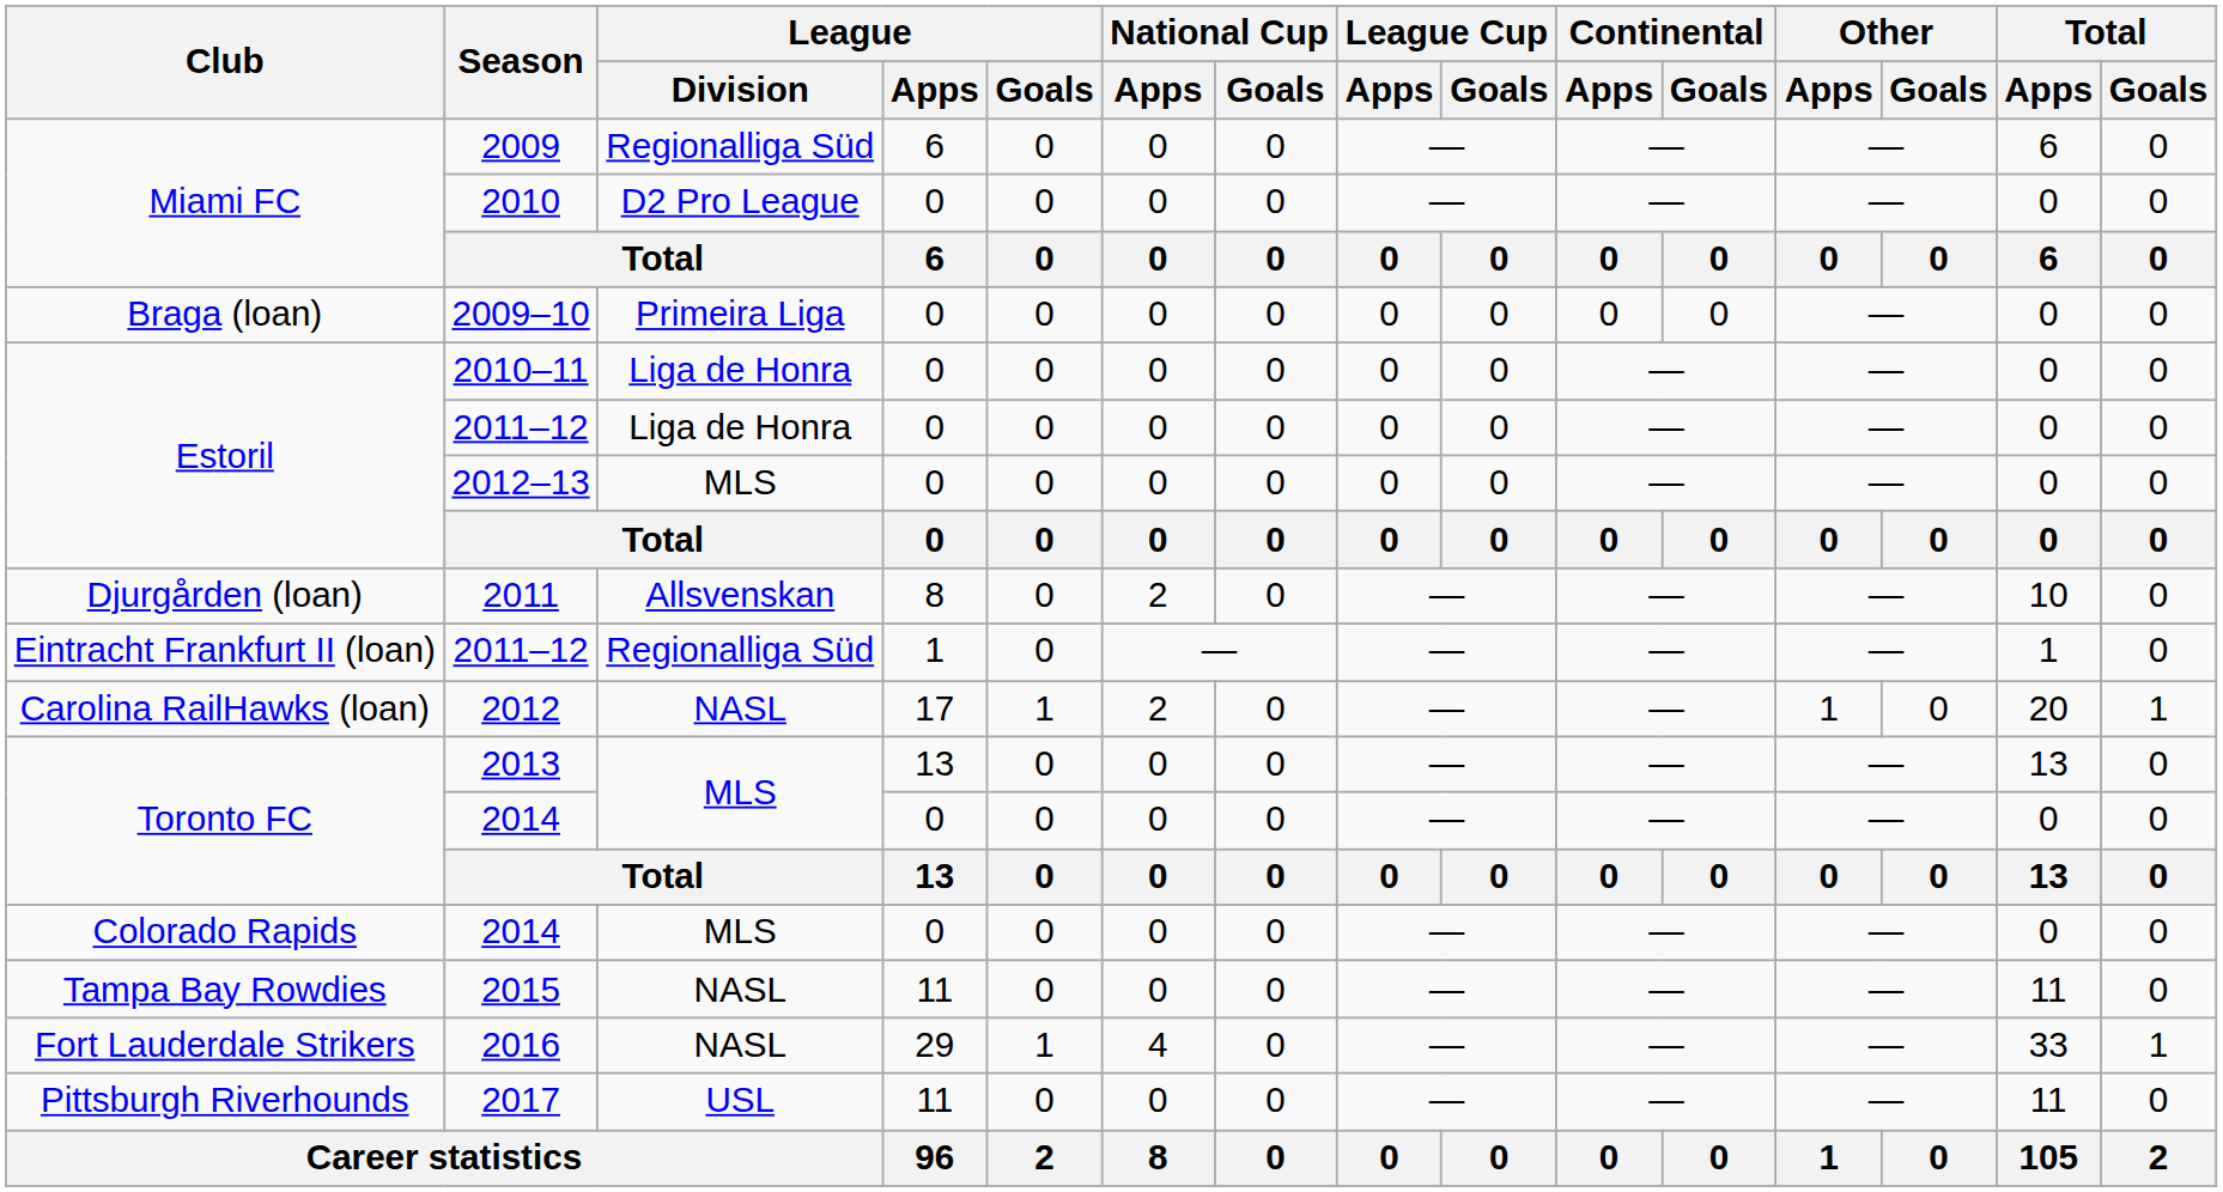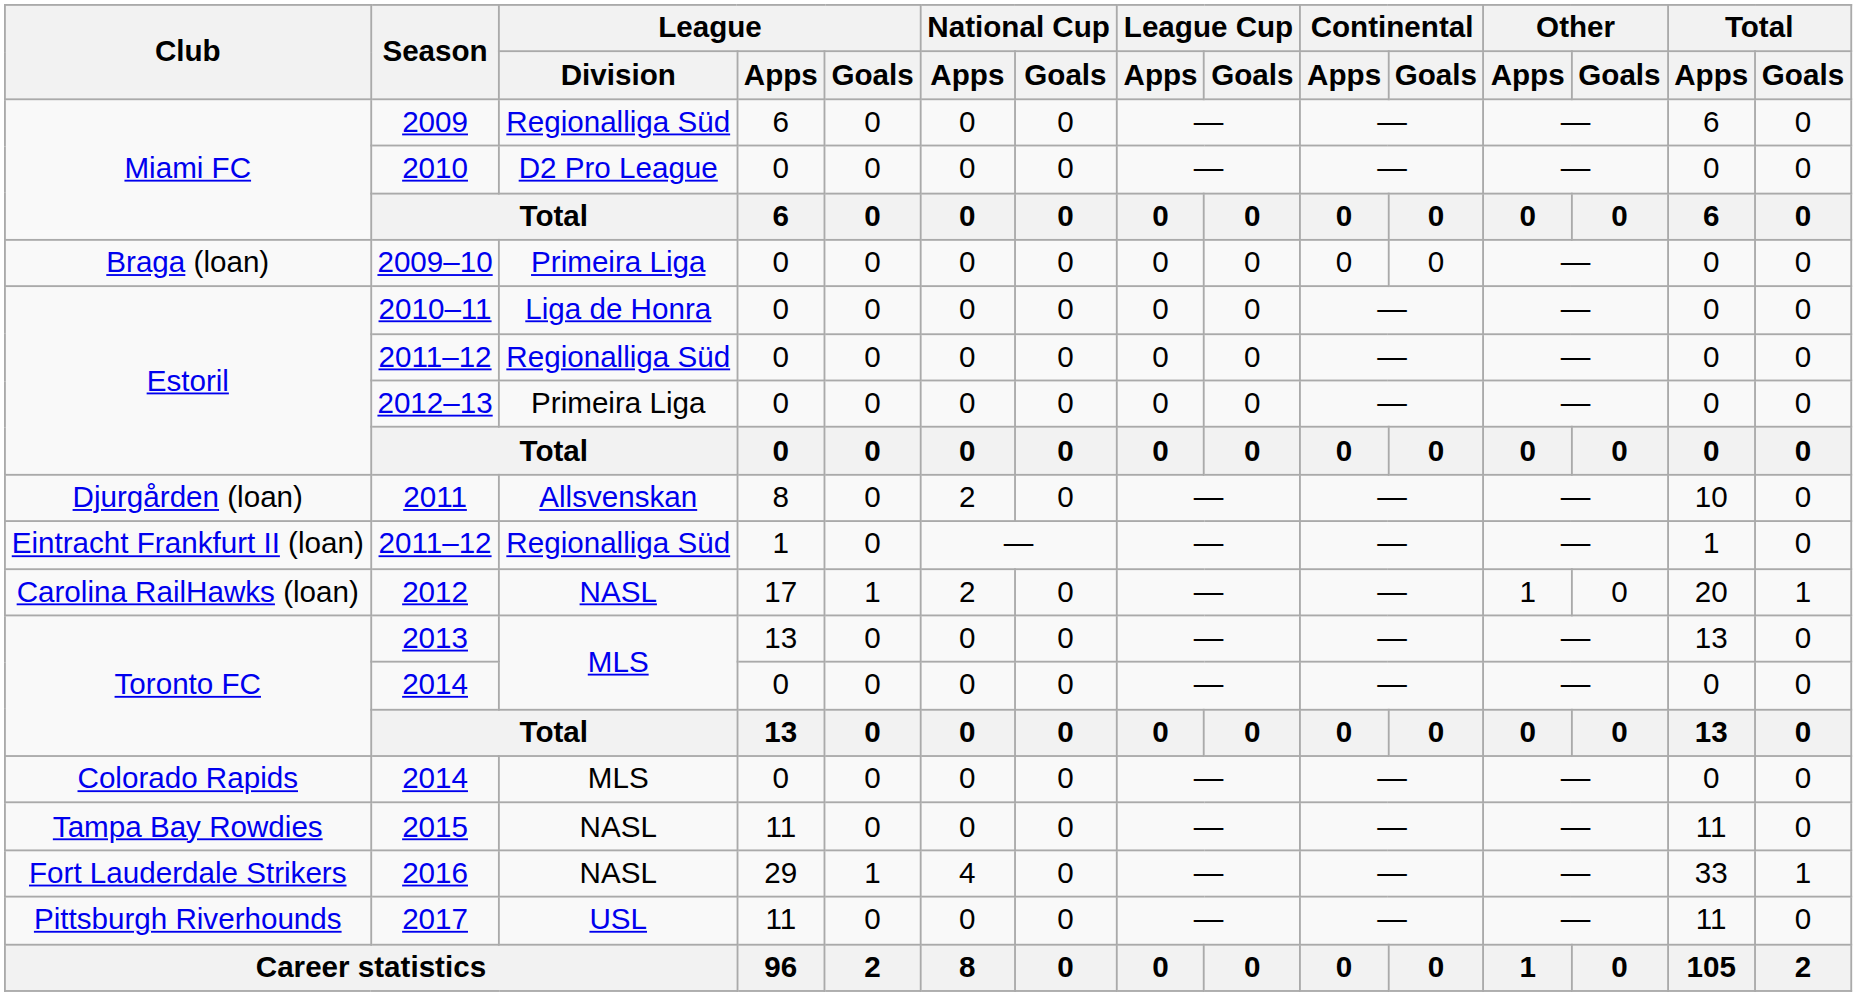Estoril / 2011–12 | League / Division: Liga de Honra -> Regionalliga Süd
2012–13 | League / Division: MLS -> Primeira Liga
